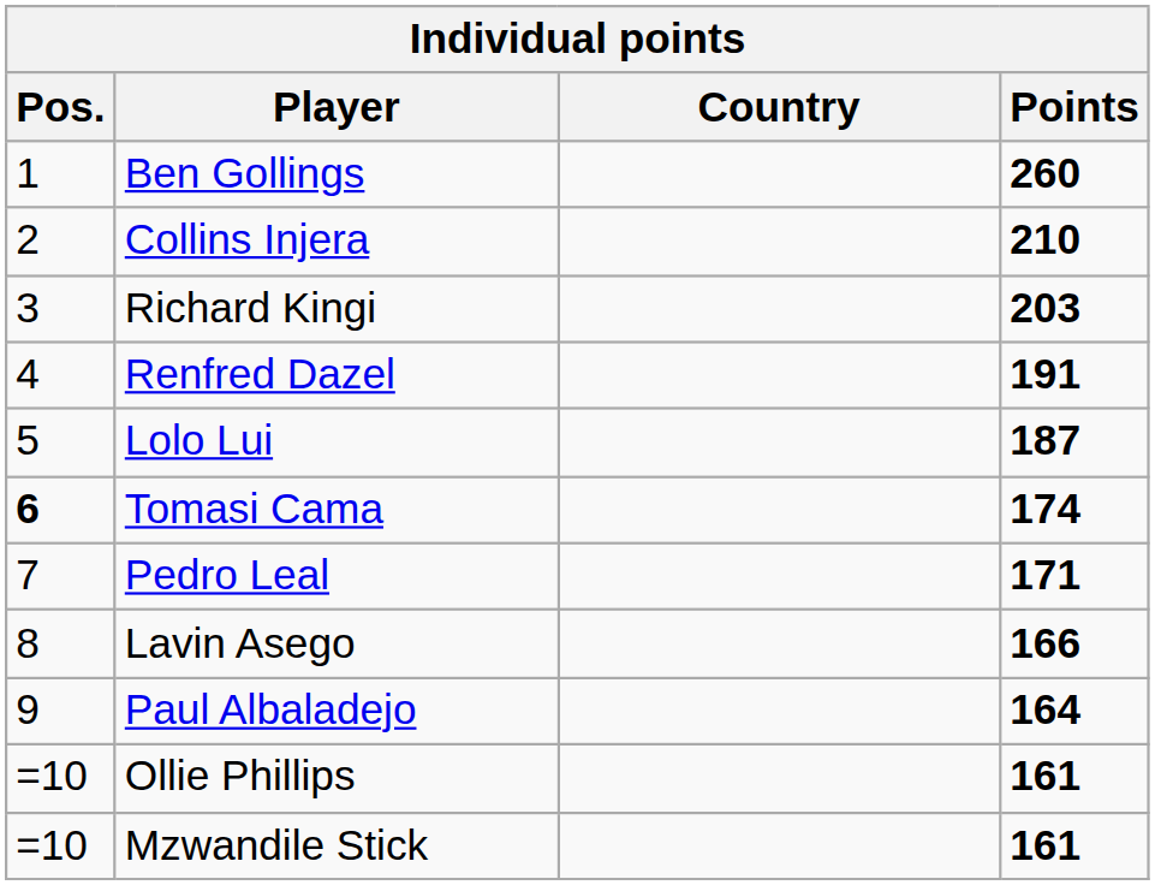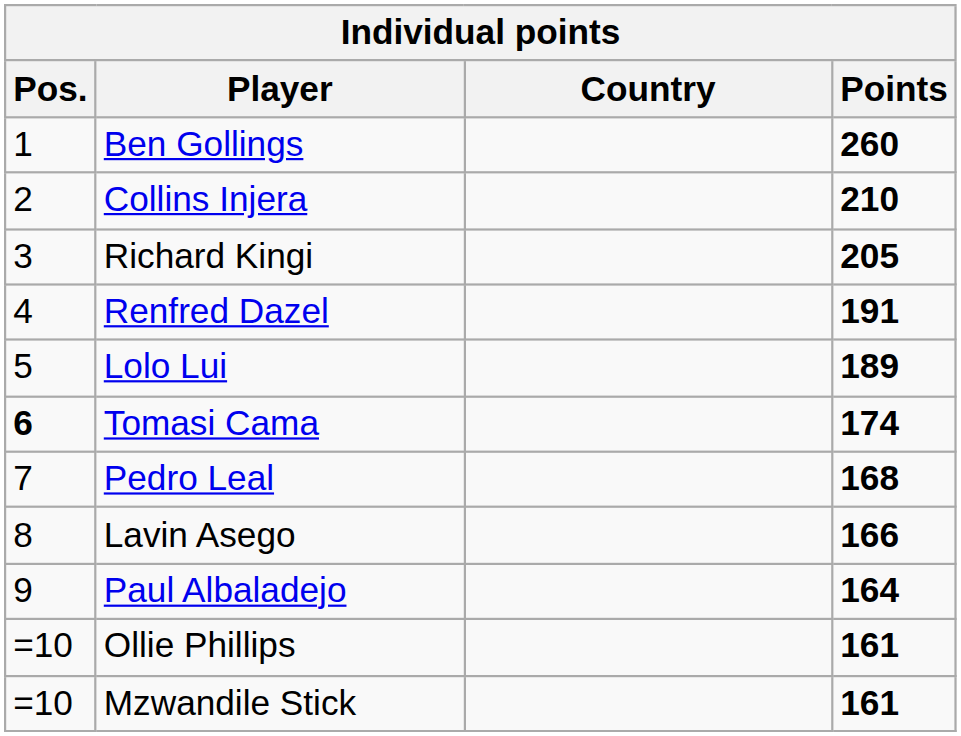Richard Kingi | Points: 203 -> 205
Lolo Lui | Points: 187 -> 189
Pedro Leal | Points: 171 -> 168
